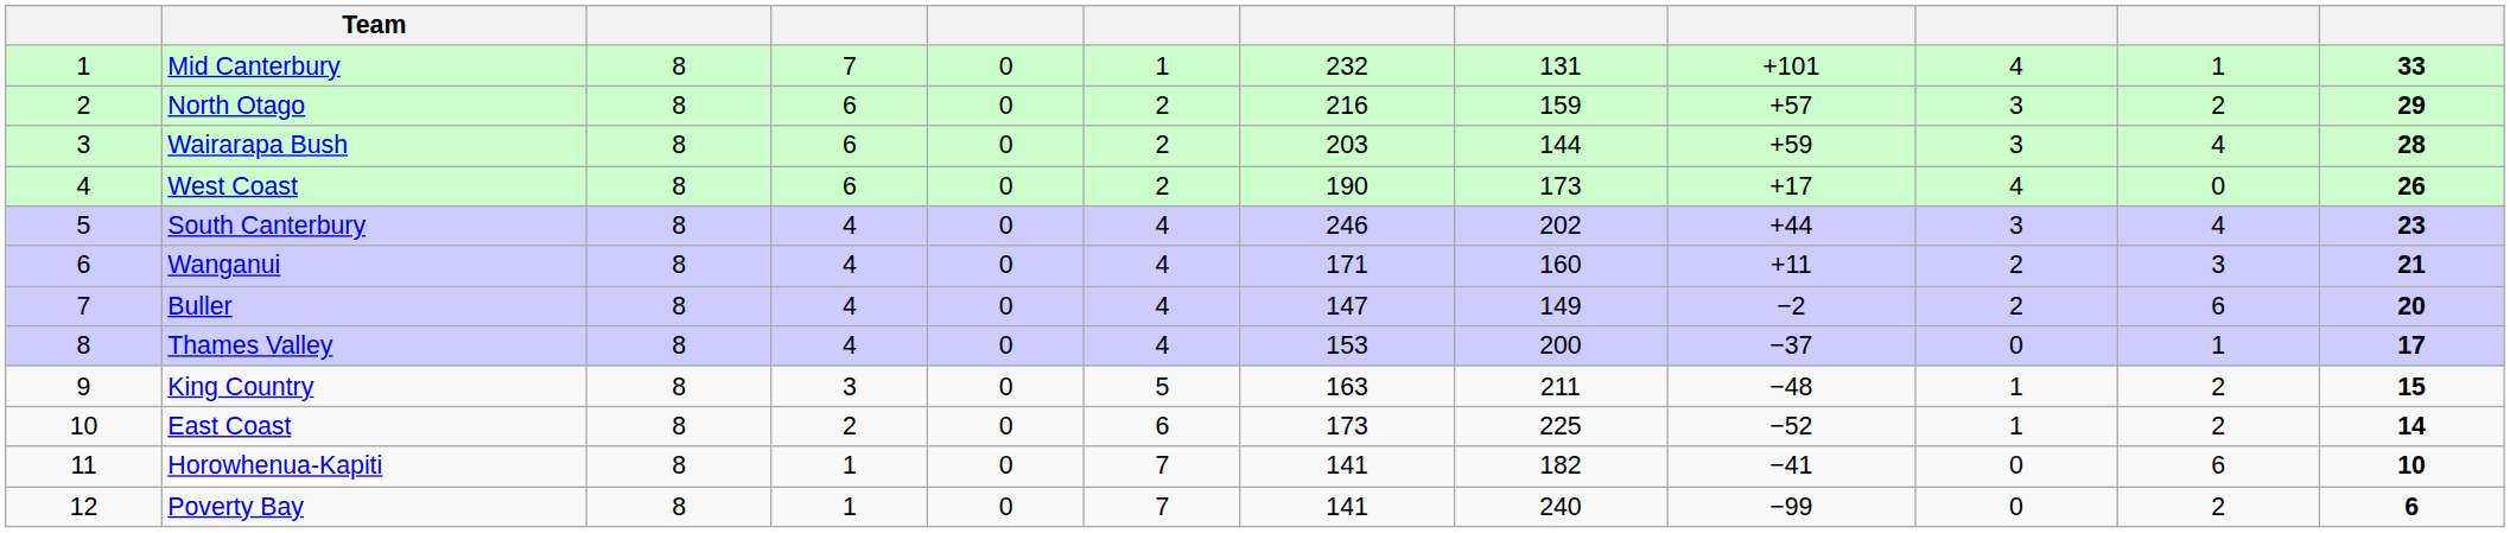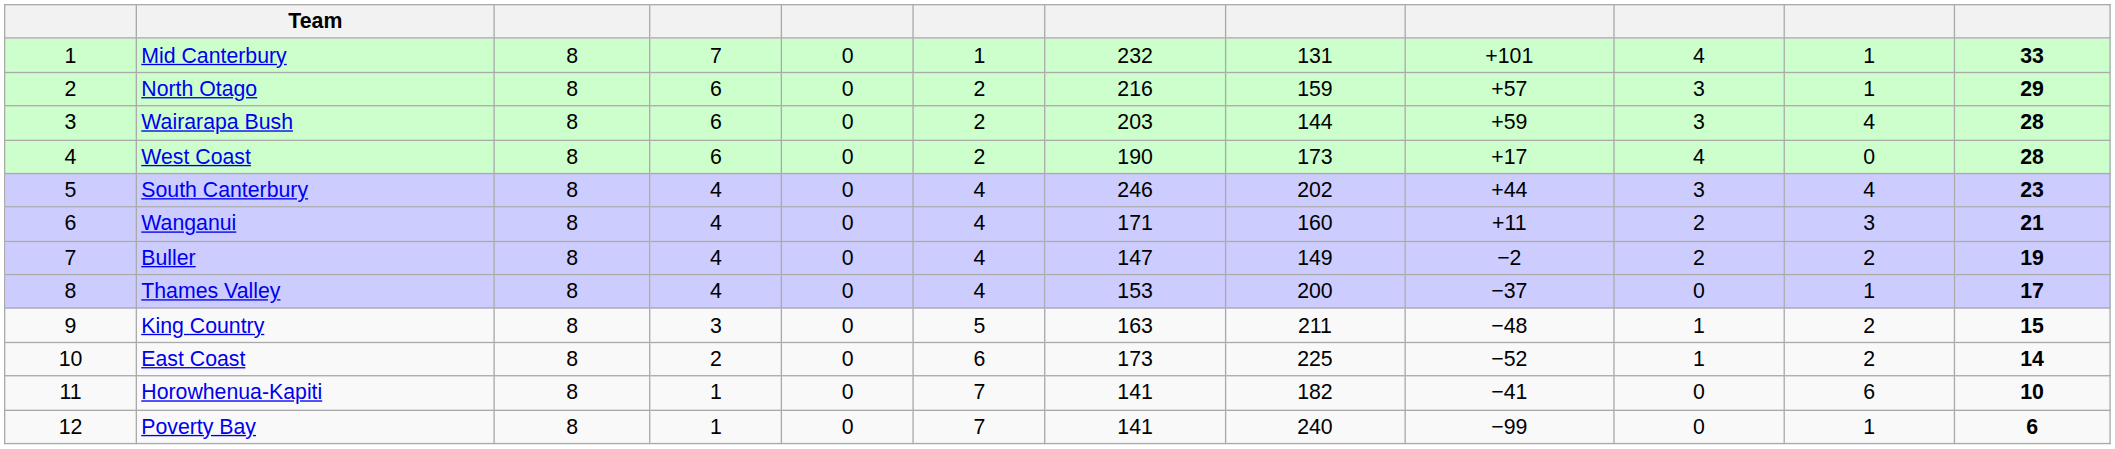North Otago | column 11: 2 -> 1
West Coast | column 12: 26 -> 28
Buller | column 11: 6 -> 2
Buller | column 12: 20 -> 19
Poverty Bay | column 11: 2 -> 1
